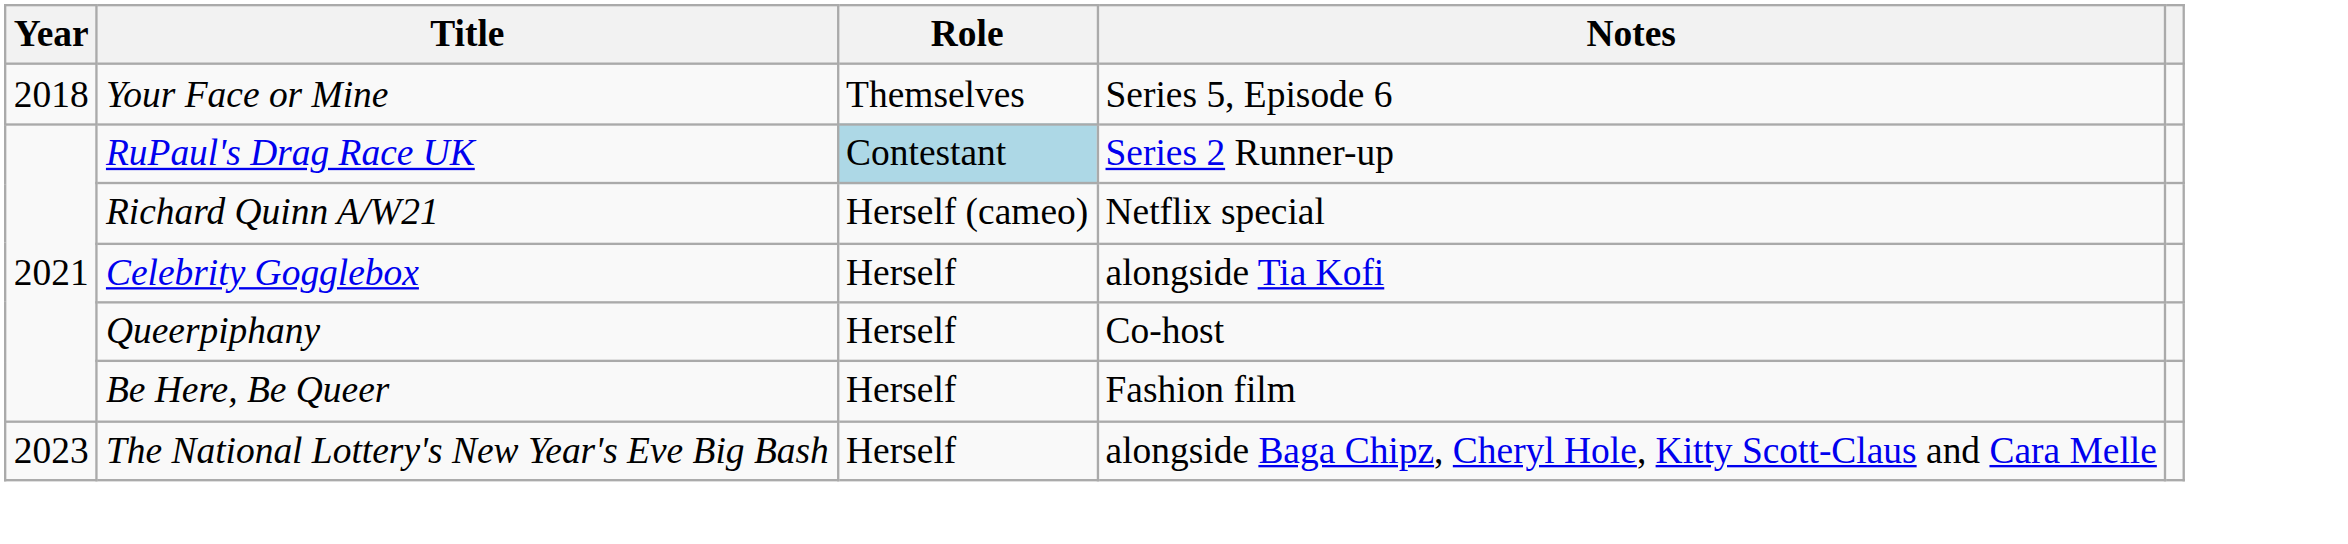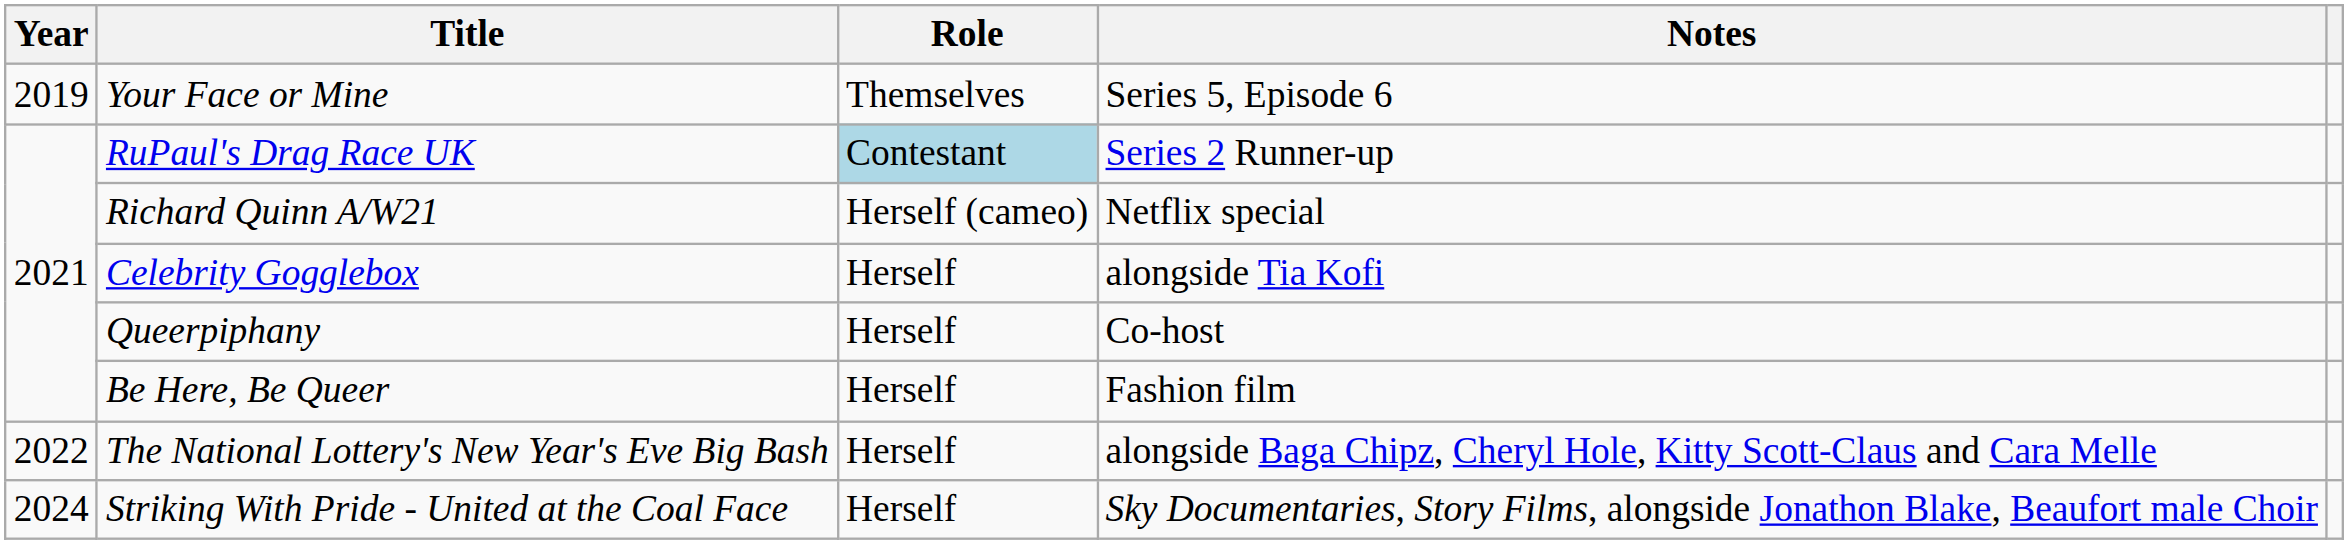Your Face or Mine | Year: 2018 -> 2019
The National Lottery's New Year's Eve Big Bash | Year: 2023 -> 2022
+ row: 2024 | Striking With Pride - United at the Coal Face | Herself | Sky Documentaries, Story Films, alongside Jonathon Blake, Beaufort male Choir
